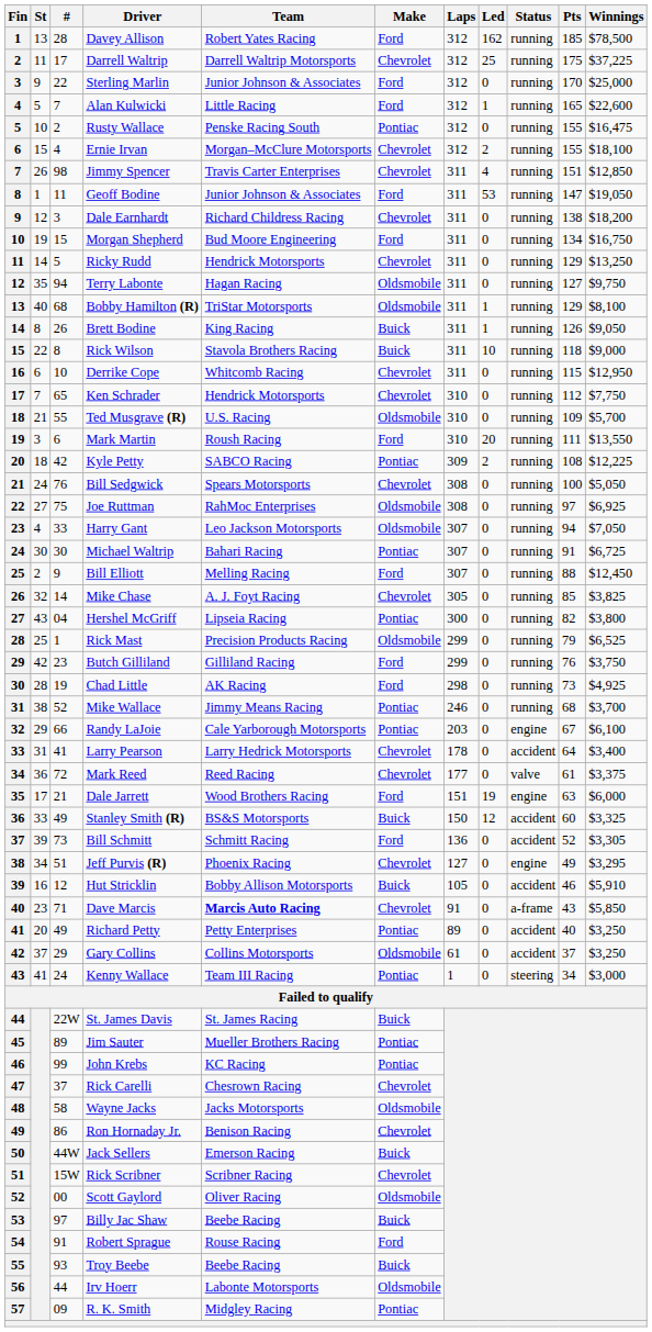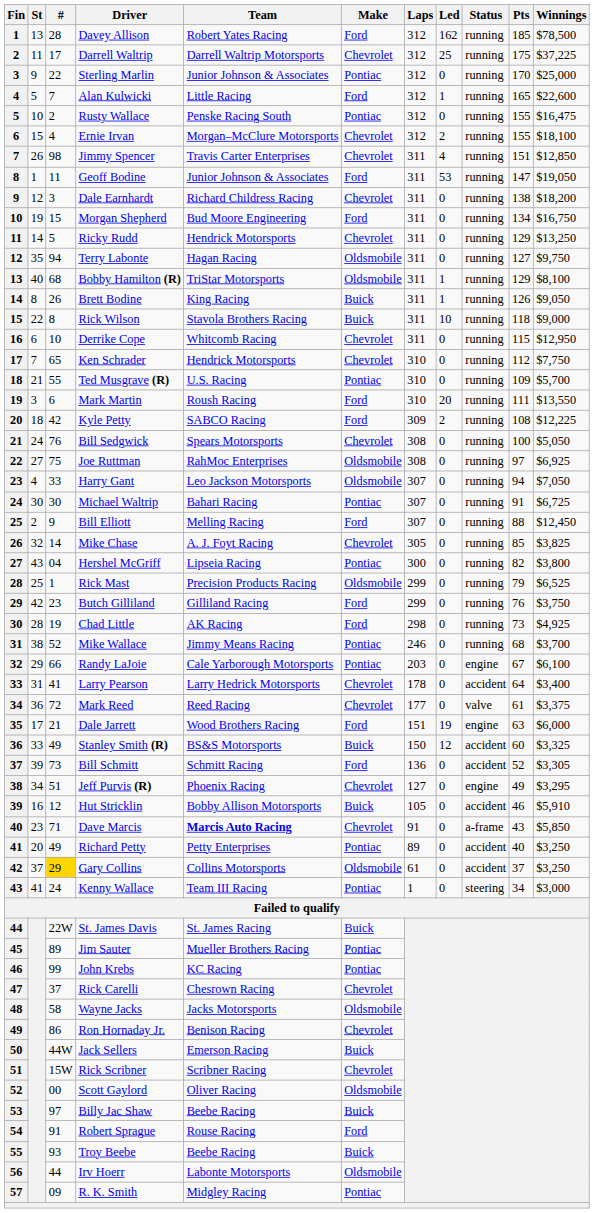Sterling Marlin | Make: Ford -> Pontiac
Ted Musgrave (R) | Make: Oldsmobile -> Pontiac
Kyle Petty | Make: Pontiac -> Ford
Gary Collins | #: no background -> gold background
